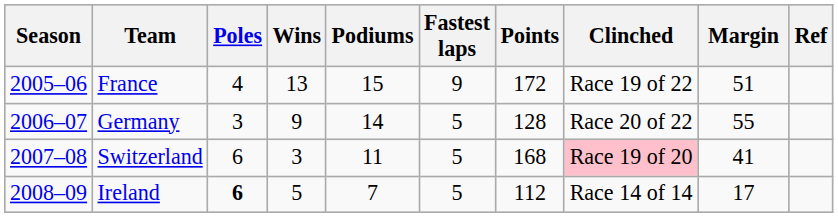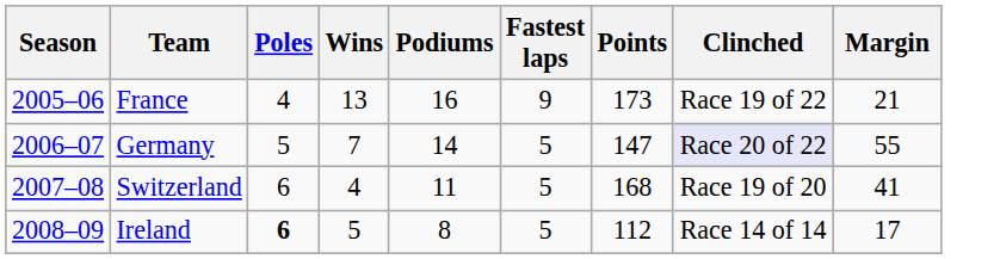- column: Ref
France | Podiums: 15 -> 16
France | Points: 172 -> 173
France | Margin: 51 -> 21
Germany | Poles: 3 -> 5
Germany | Wins: 9 -> 7
Germany | Points: 128 -> 147
Germany | Clinched: no background -> lavender background
Switzerland | Wins: 3 -> 4
Switzerland | Clinched: pink background -> no background
Ireland | Podiums: 7 -> 8
